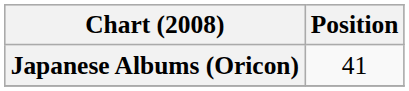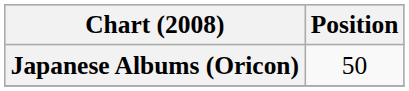Japanese Albums (Oricon) | Position: 41 -> 50
